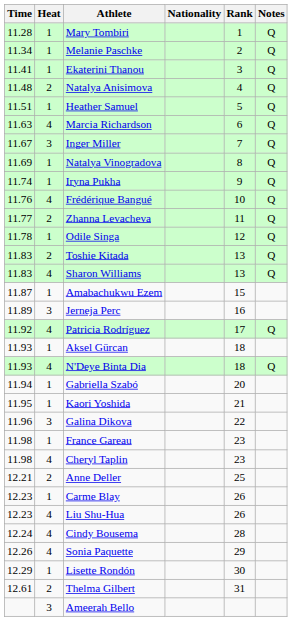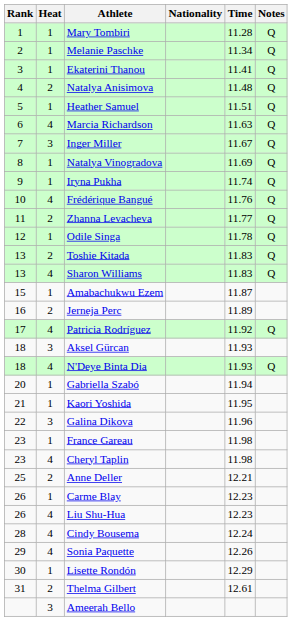columns swapped: Rank <-> Time
Jerneja Perc | Heat: 3 -> 2
Aksel Gürcan | Heat: 1 -> 3
